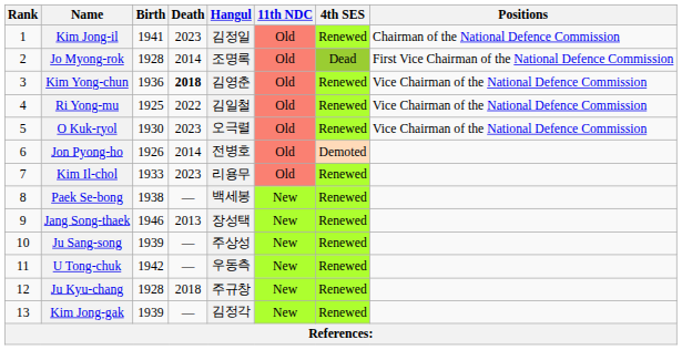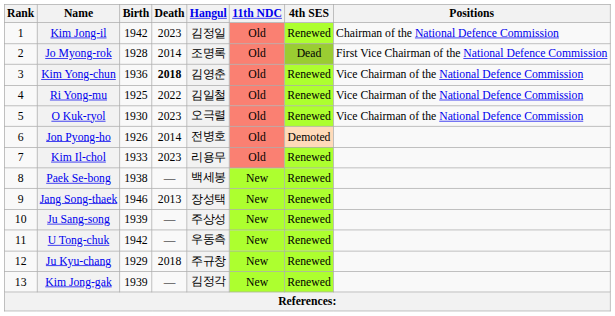Kim Jong-il | Birth: 1941 -> 1942
Ju Kyu-chang | Birth: 1928 -> 1929
